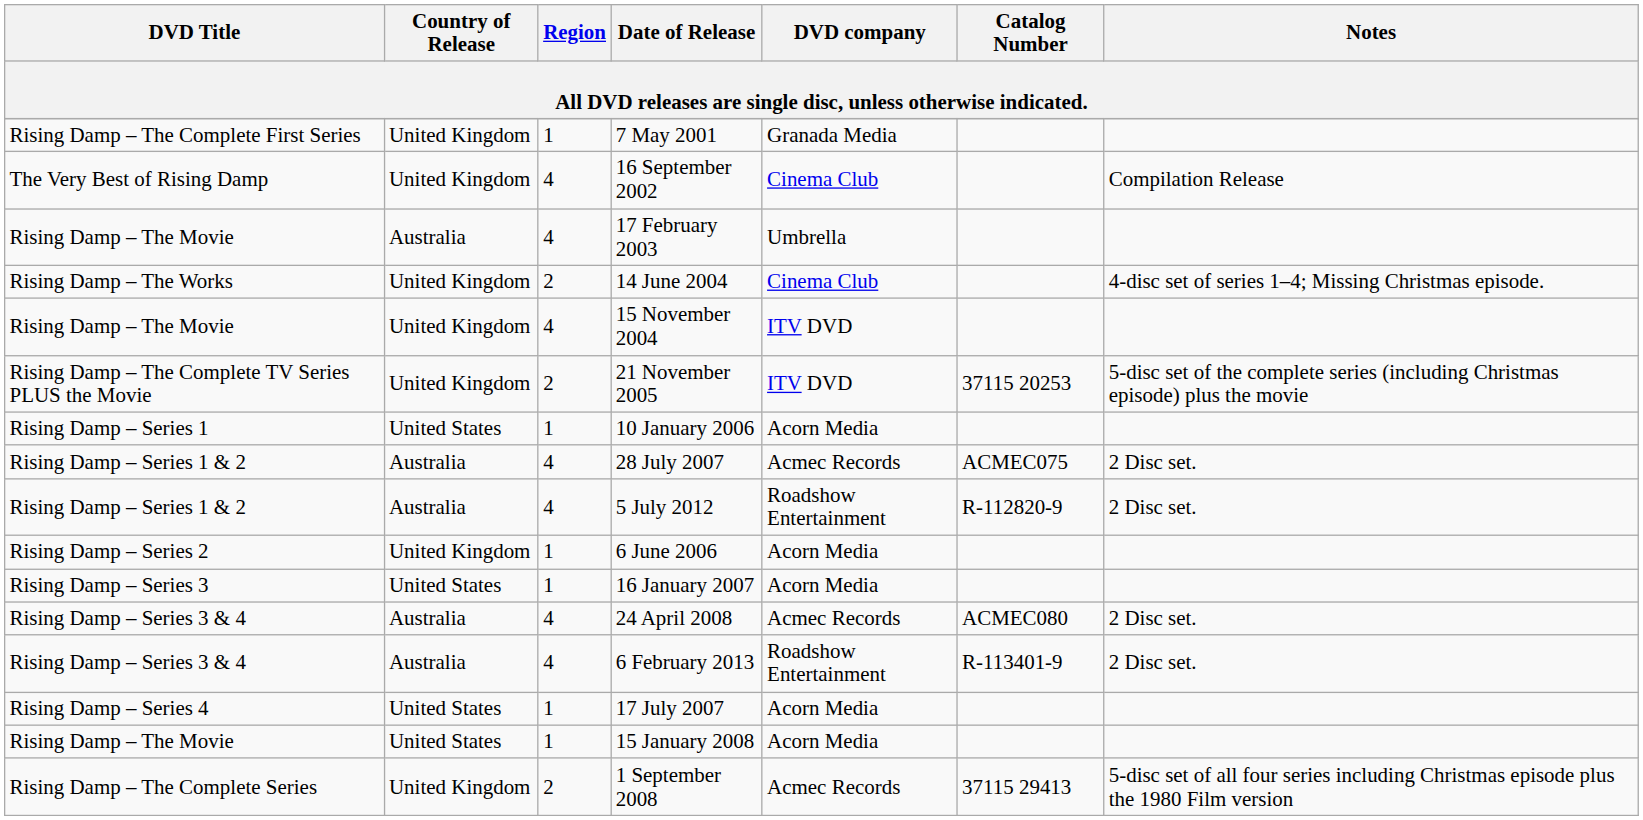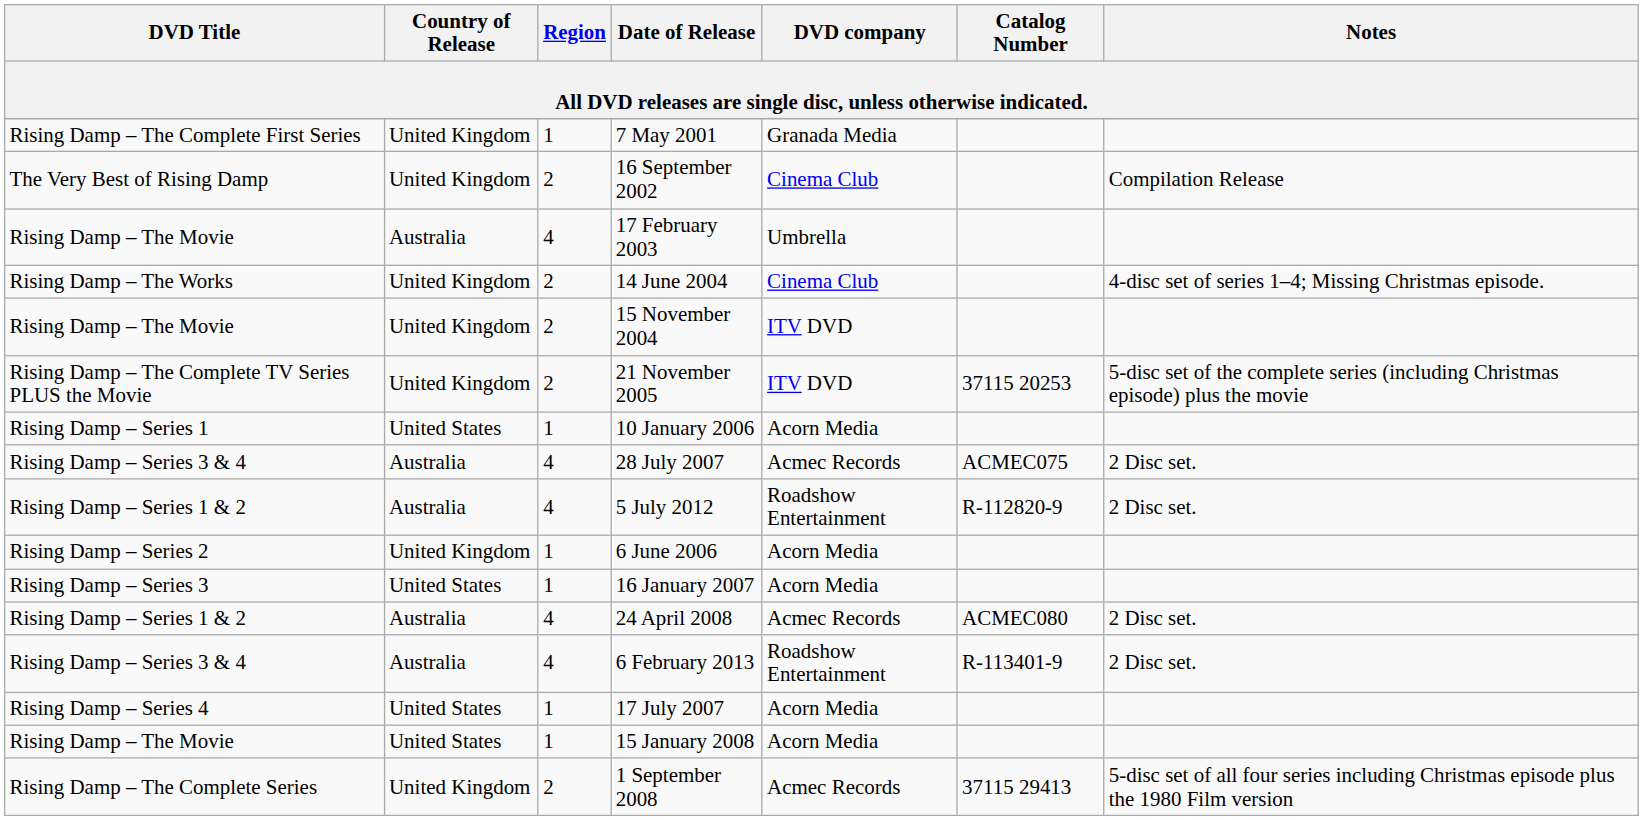16 September 2002 | Region: 4 -> 2
15 November 2004 | Region: 4 -> 2
28 July 2007 | DVD Title: Rising Damp – Series 1 & 2 -> Rising Damp – Series 3 & 4
24 April 2008 | DVD Title: Rising Damp – Series 3 & 4 -> Rising Damp – Series 1 & 2
